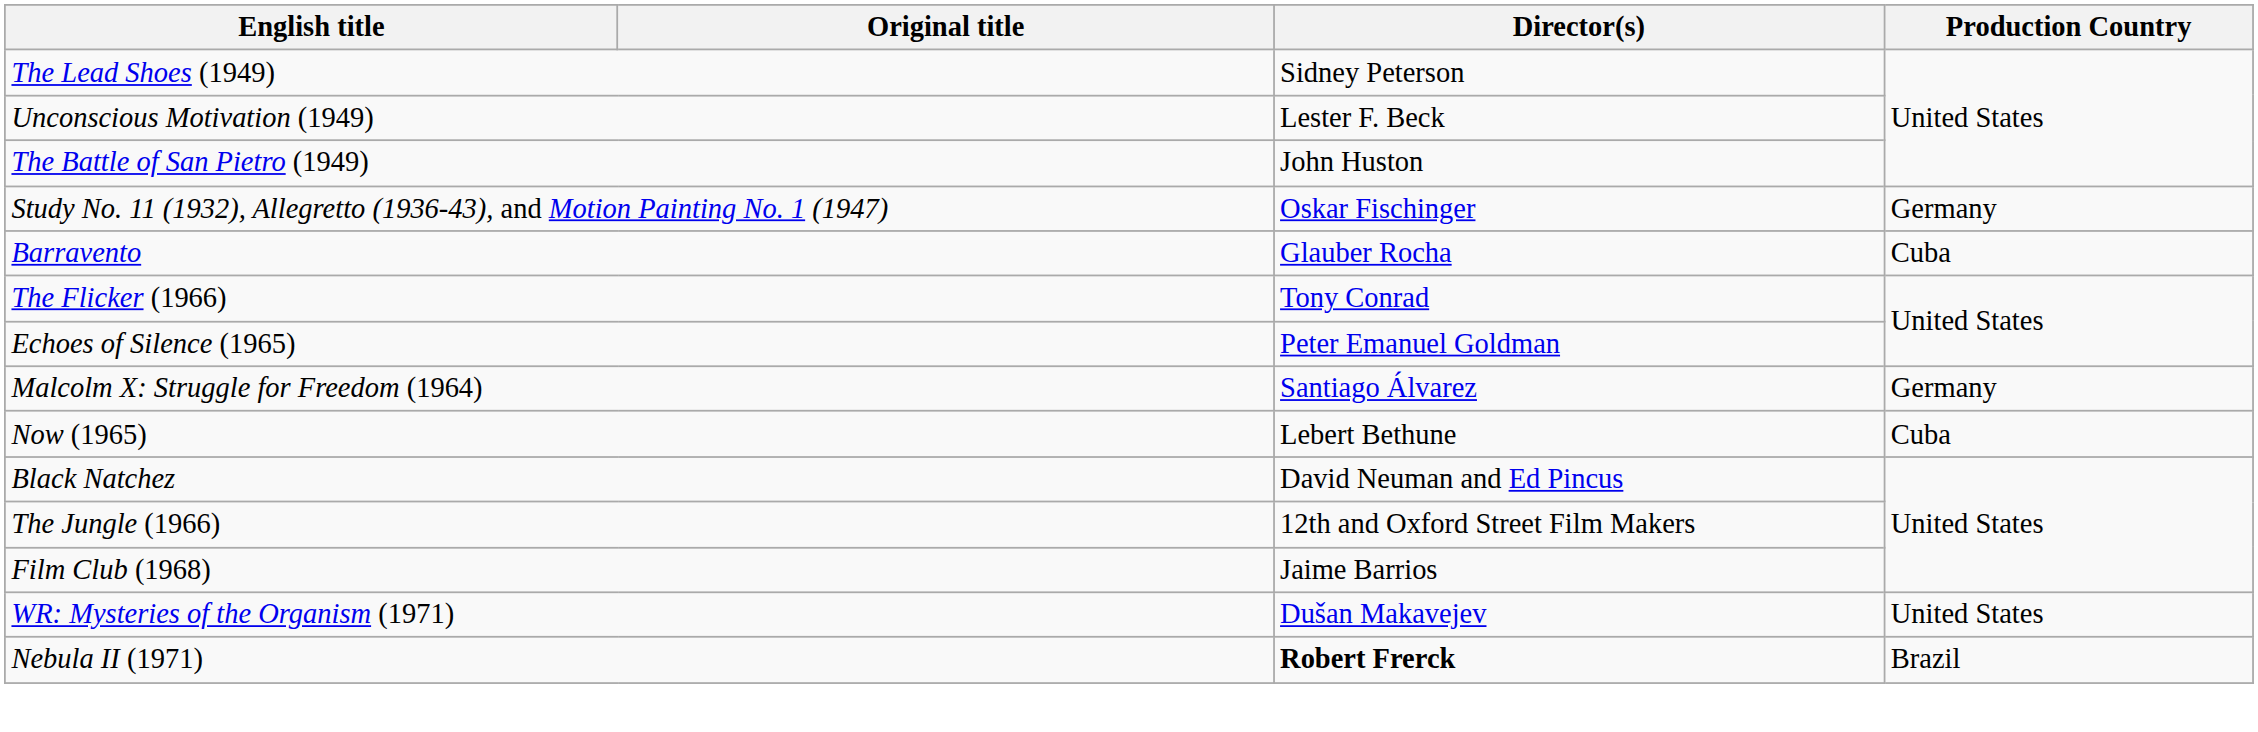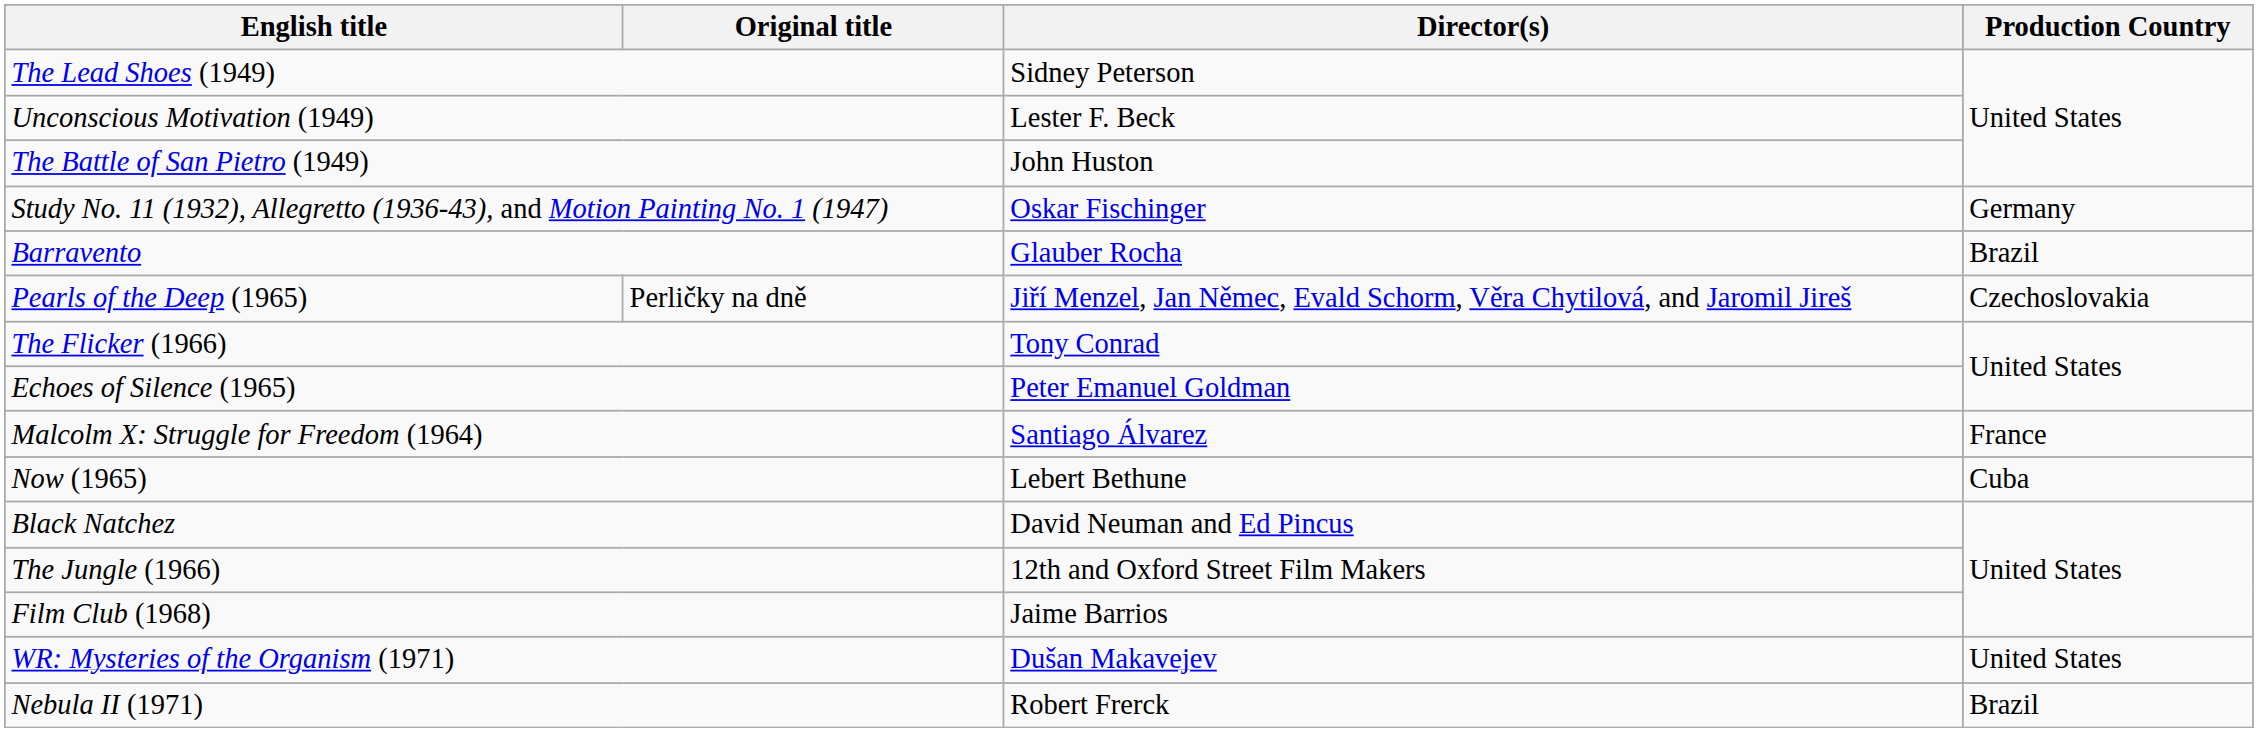Barravento | Production Country: Cuba -> Brazil
+ row: Pearls of the Deep (1965) | Perličky na dně | Jiří Menzel, Jan Němec, Evald Schorm, Věra Chytilová, and Jaromil Jireš | Czechoslovakia
Malcolm X: Struggle for Freedom (1964) | Production Country: Germany -> France
Nebula II (1971) | Director(s): bold -> normal
